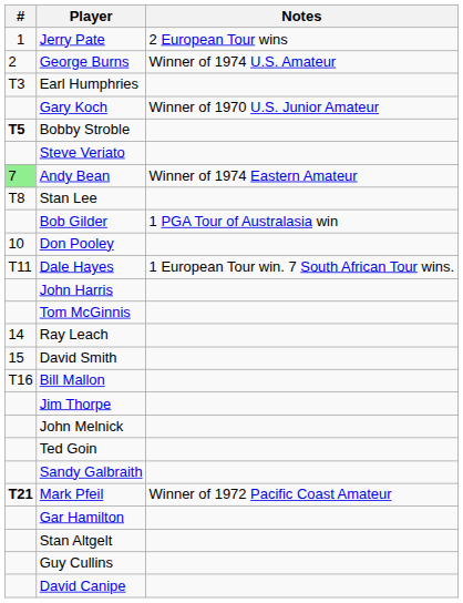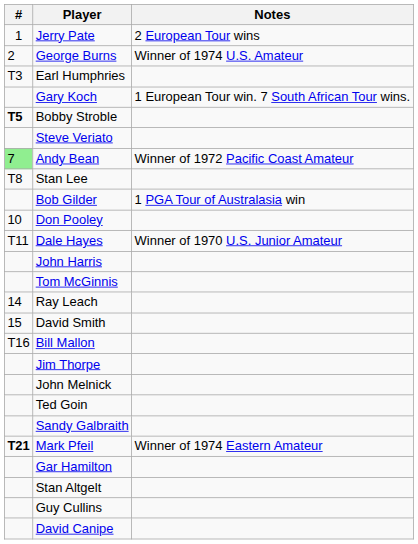Gary Koch | Notes: Winner of 1970 U.S. Junior Amateur -> 1 European Tour win. 7 South African Tour wins.
Andy Bean | Notes: Winner of 1974 Eastern Amateur -> Winner of 1972 Pacific Coast Amateur
Dale Hayes | Notes: 1 European Tour win. 7 South African Tour wins. -> Winner of 1970 U.S. Junior Amateur
Mark Pfeil | Notes: Winner of 1972 Pacific Coast Amateur -> Winner of 1974 Eastern Amateur
